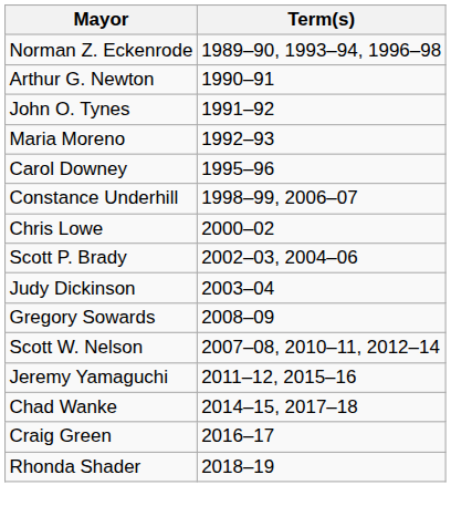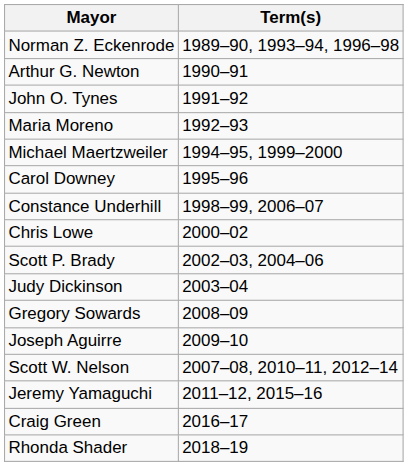+ row: Michael Maertzweiler | 1994–95, 1999–2000
+ row: Joseph Aguirre | 2009–10
- row: Chad Wanke | 2014–15, 2017–18
